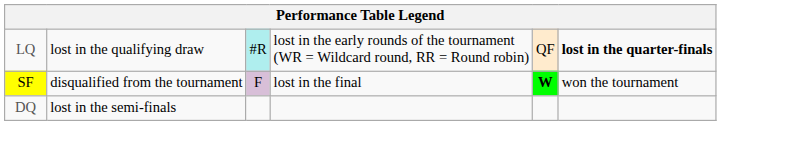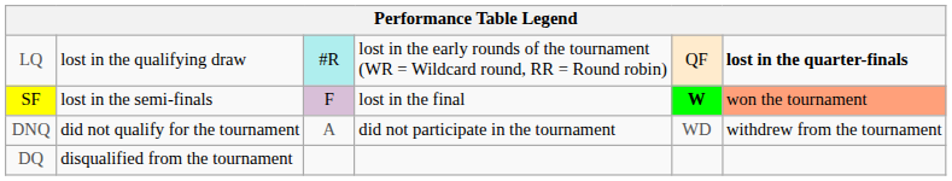SF | column 2: disqualified from the tournament -> lost in the semi-finals
SF | column 6: no background -> lightsalmon background
+ row: DNQ | did not qualify for the tournament | A | did not participate in the tournament | WD | withdrew from the tournament
DQ | column 2: lost in the semi-finals -> disqualified from the tournament
